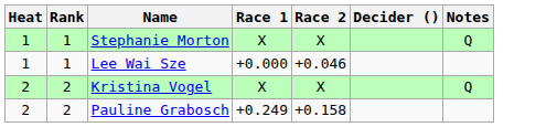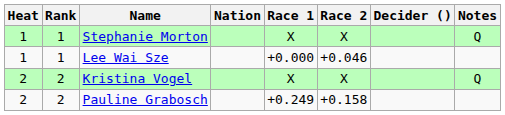+ column: Nation
